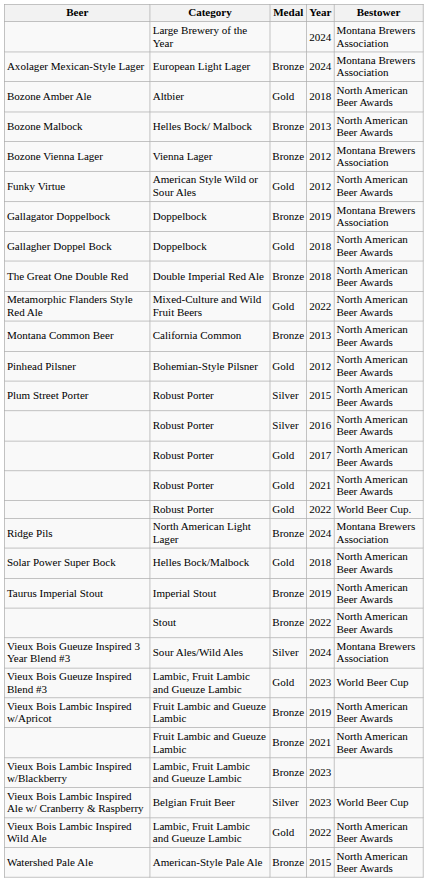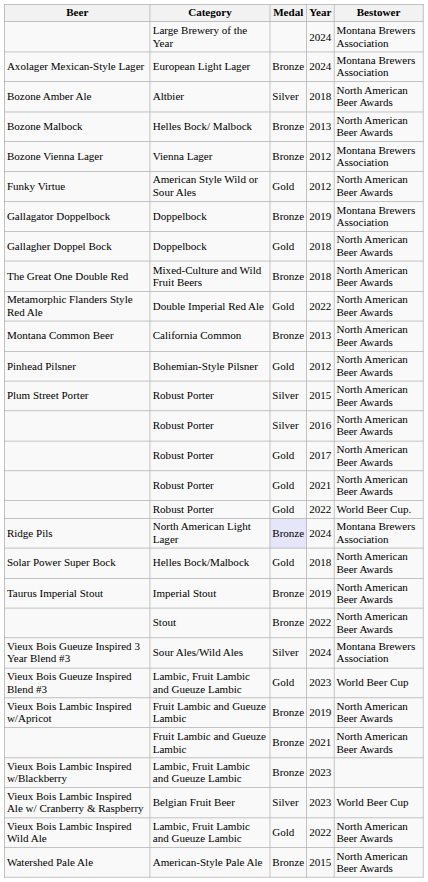Bozone Amber Ale | Medal: Gold -> Silver
The Great One Double Red | Category: Double Imperial Red Ale -> Mixed-Culture and Wild Fruit Beers
Metamorphic Flanders Style Red Ale | Category: Mixed-Culture and Wild Fruit Beers -> Double Imperial Red Ale
Ridge Pils | Medal: no background -> lavender background
